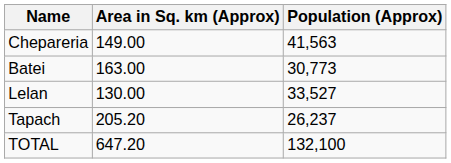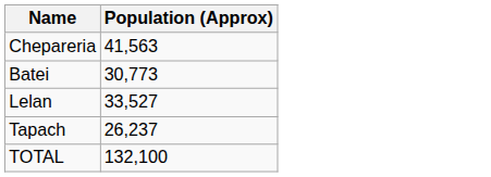- column: Area in Sq. km (Approx) | 149.00 | 163.00 | 130.00 | 205.20 | 647.20
